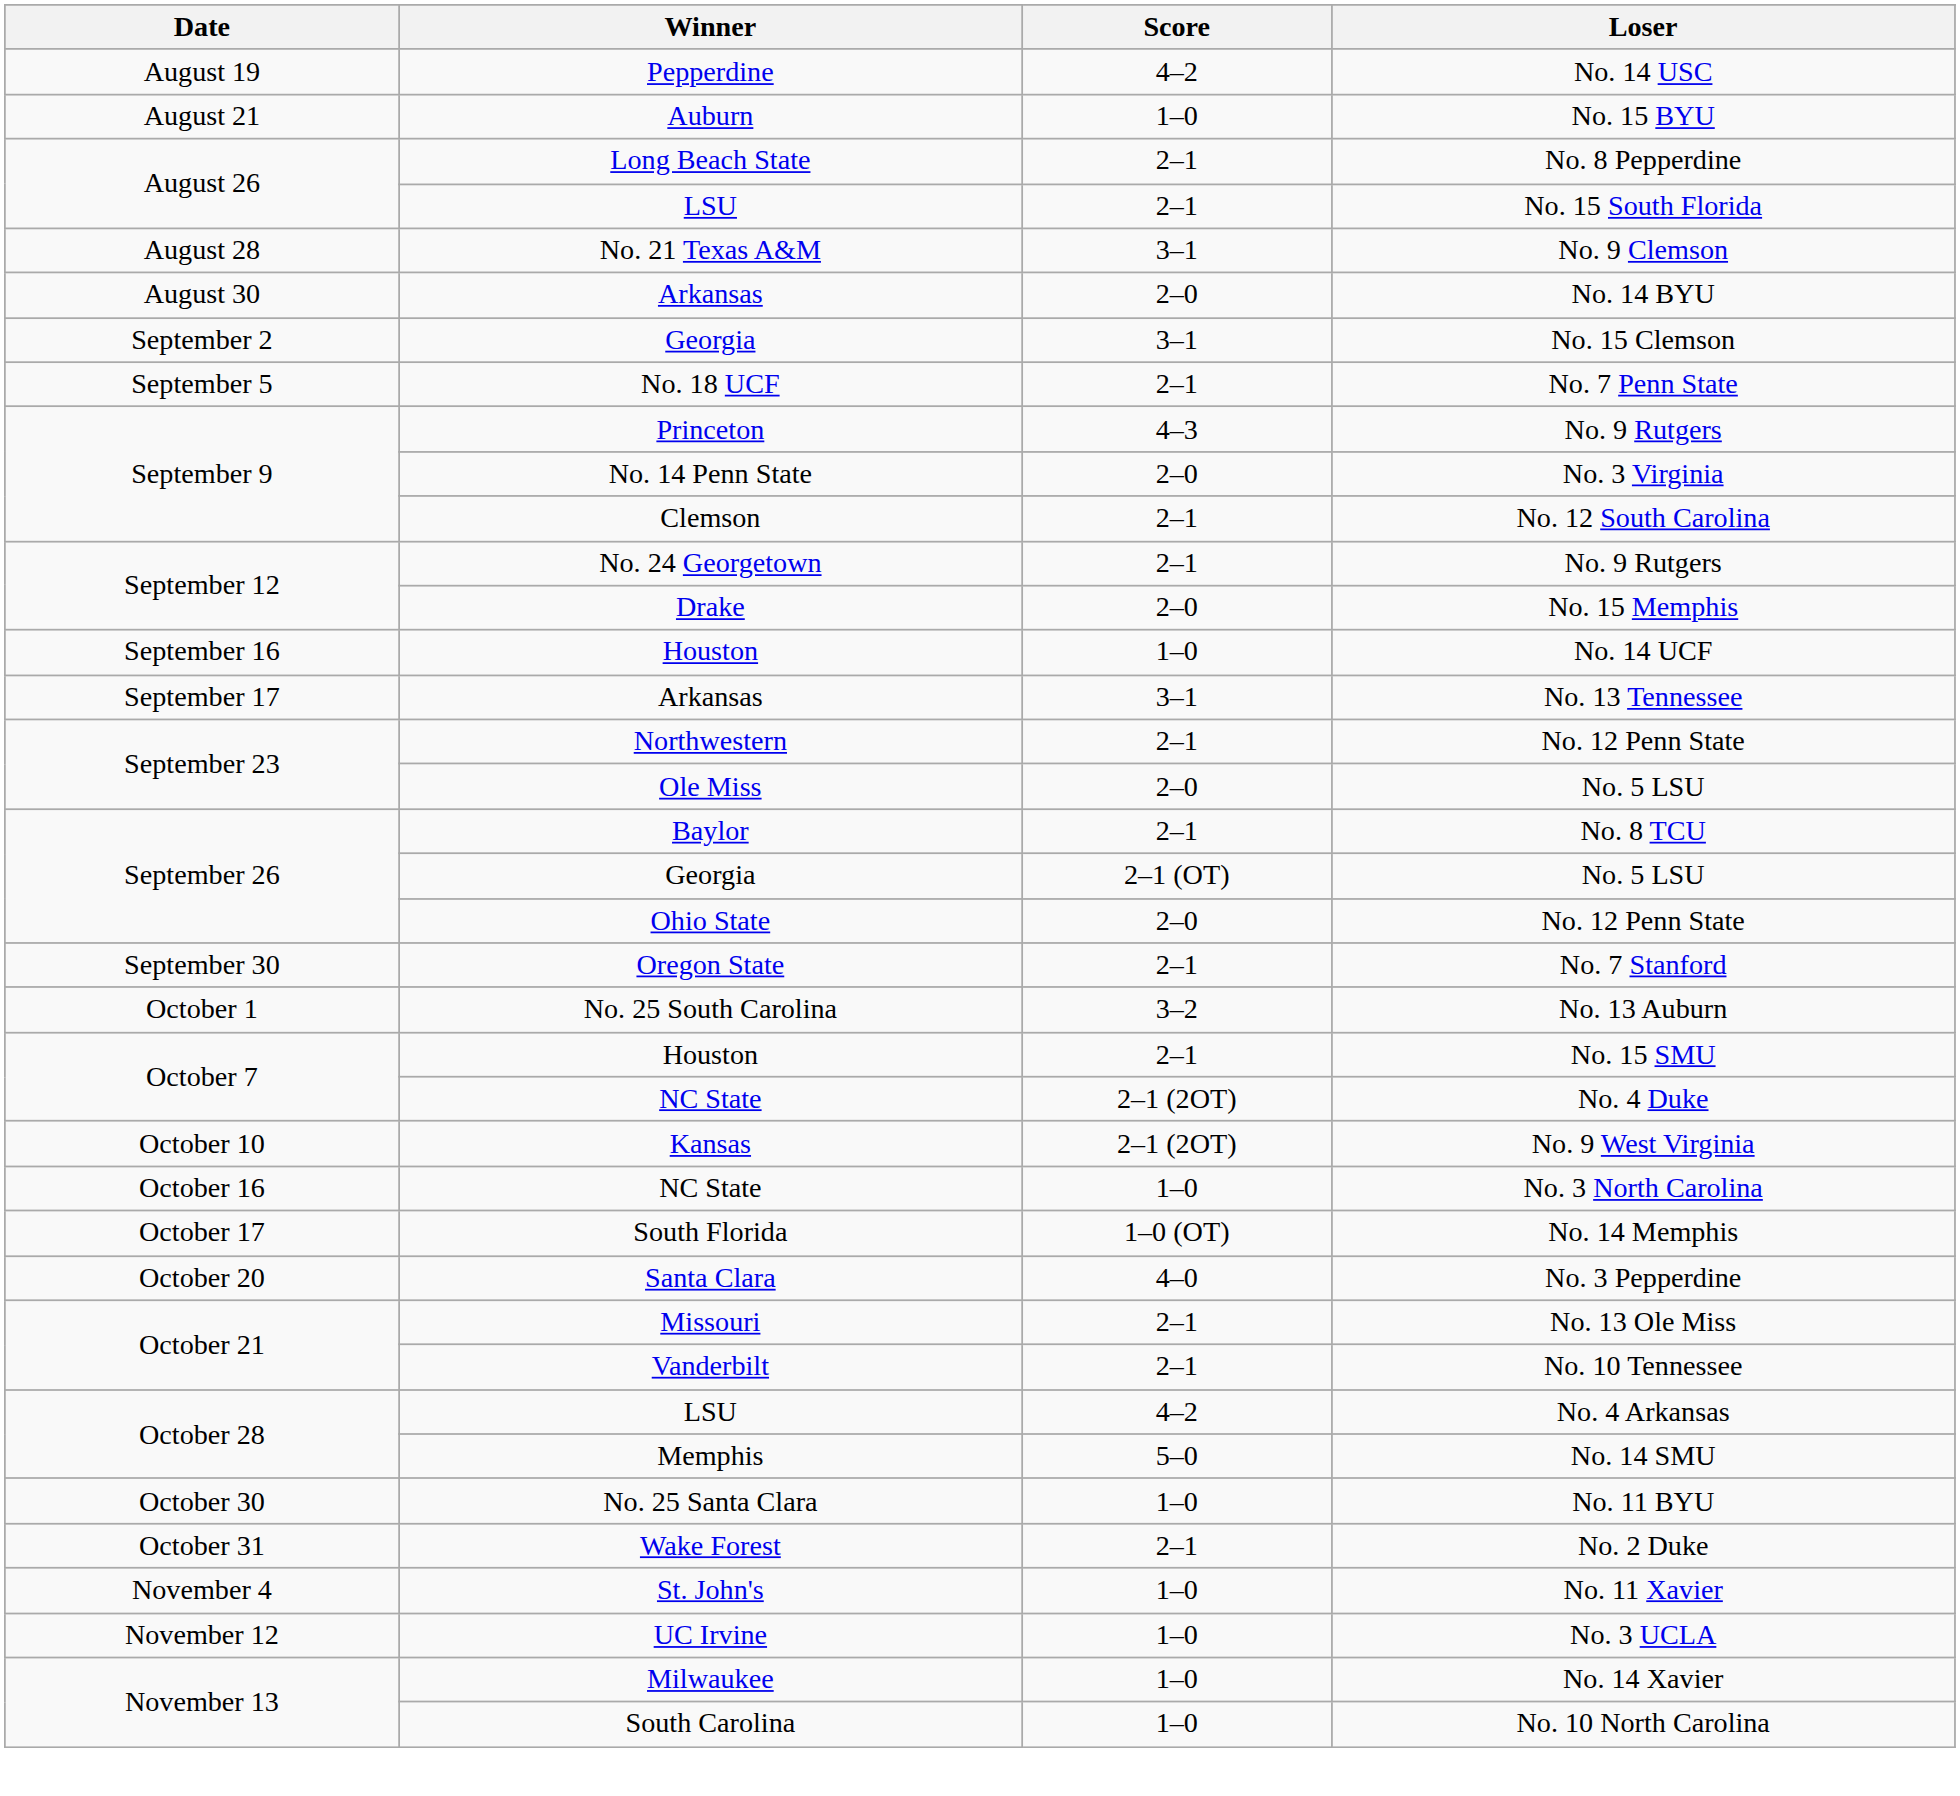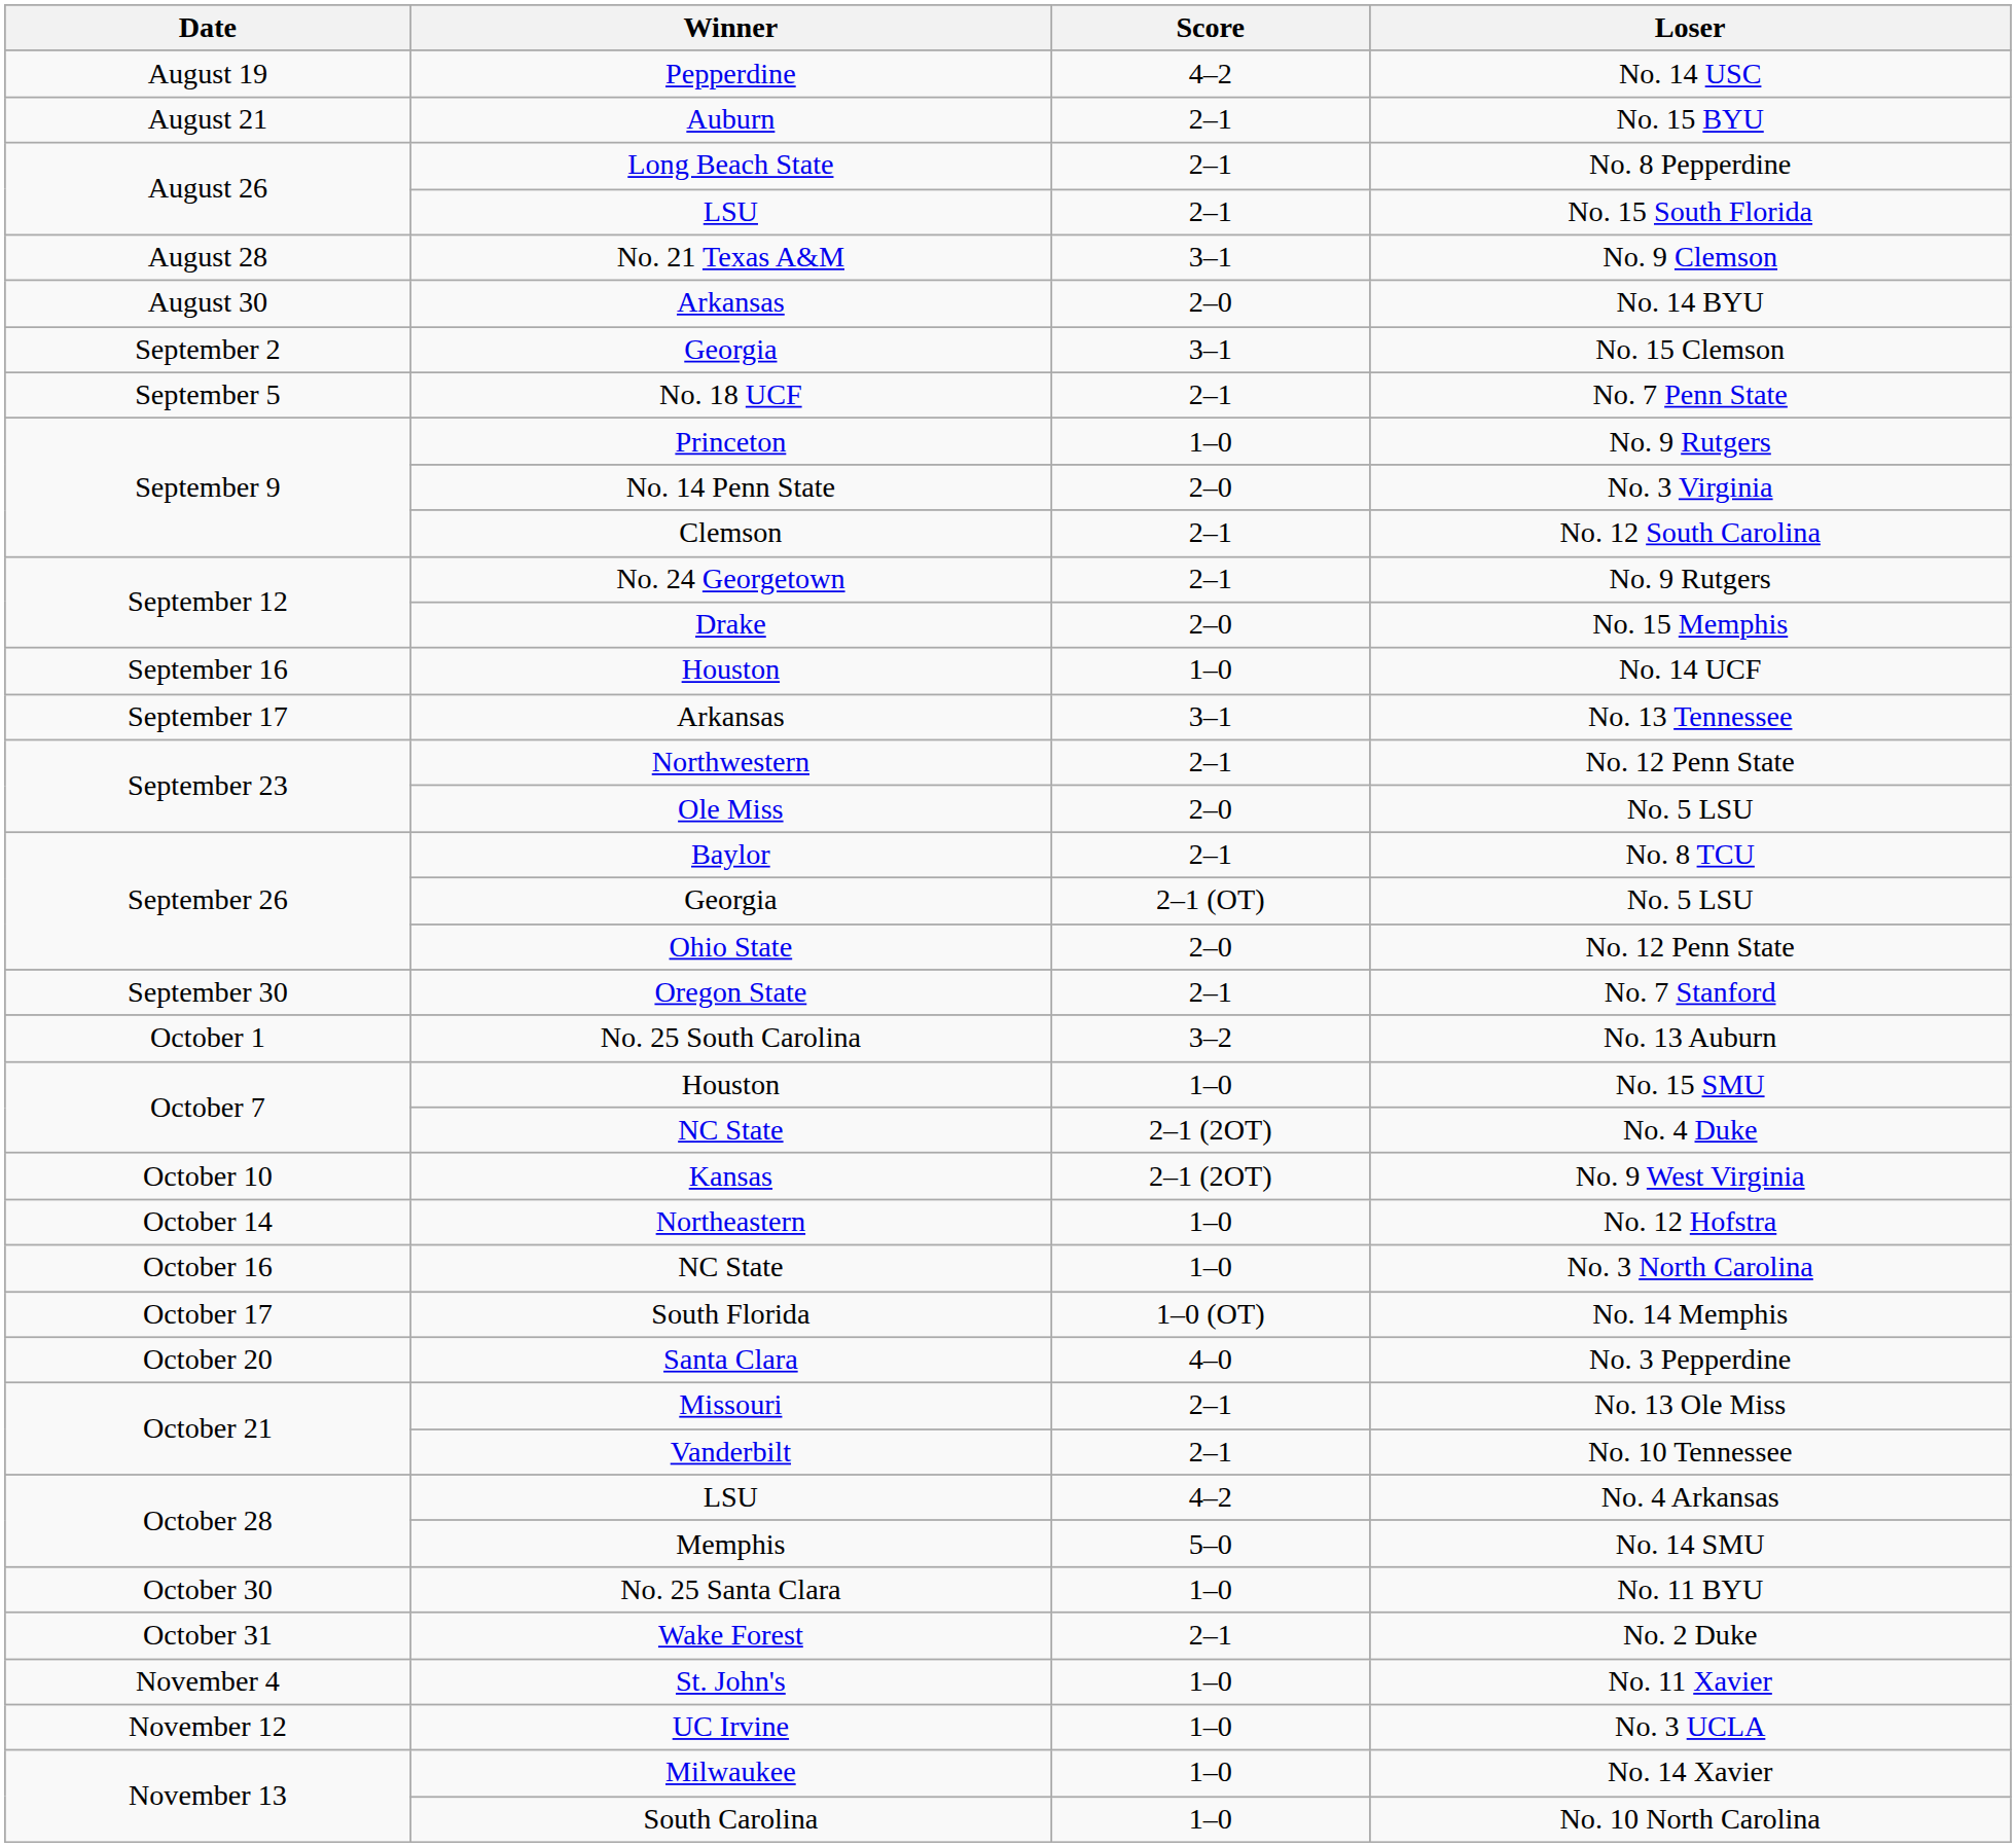No. 15 BYU | Score: 1–0 -> 2–1
Princeton / No. 9 Rutgers | Score: 4–3 -> 1–0
No. 15 SMU | Score: 2–1 -> 1–0
+ row: October 14 | Northeastern | 1–0 | No. 12 Hofstra
